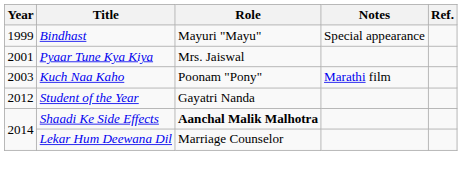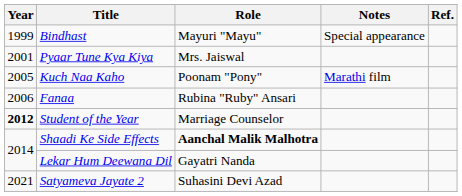Kuch Naa Kaho | Year: 2003 -> 2005
+ row: 2006 | Fanaa | Rubina "Ruby" Ansari
Student of the Year | Year: normal -> bold
Student of the Year | Role: Gayatri Nanda -> Marriage Counselor
Lekar Hum Deewana Dil | Role: Marriage Counselor -> Gayatri Nanda
+ row: 2021 | Satyameva Jayate 2 | Suhasini Devi Azad
